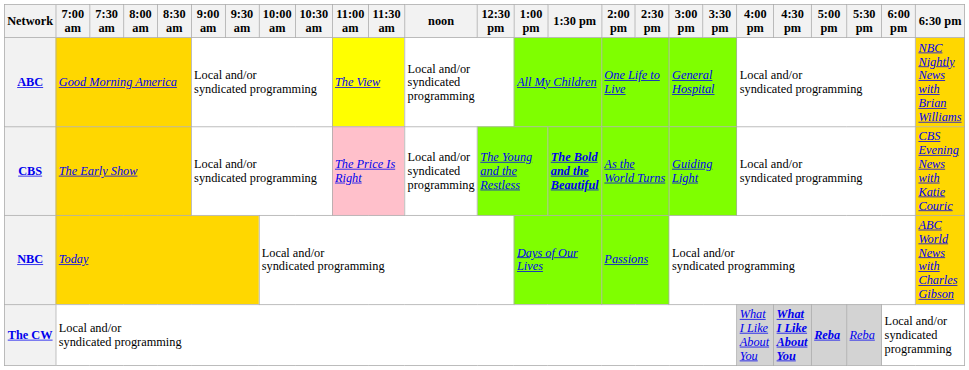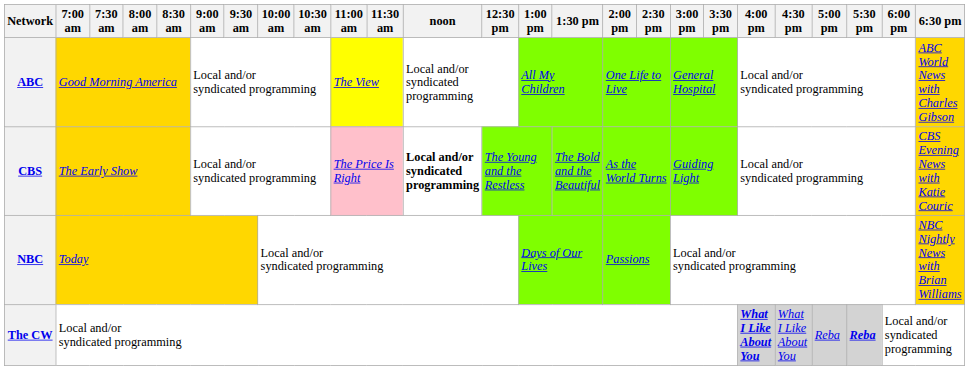ABC | 6:30 pm: NBC Nightly News with Brian Williams -> ABC World News with Charles Gibson
CBS | noon: normal -> bold
CBS | 1:30 pm: bold -> normal
NBC | 6:30 pm: ABC World News with Charles Gibson -> NBC Nightly News with Brian Williams
The CW | 4:00 pm: normal -> bold
The CW | 4:30 pm: bold -> normal
The CW | 5:00 pm: bold -> normal
The CW | 5:30 pm: normal -> bold
